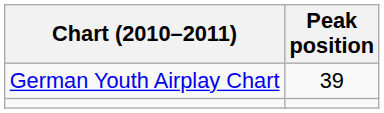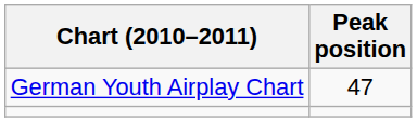German Youth Airplay Chart | Peak position: 39 -> 47
